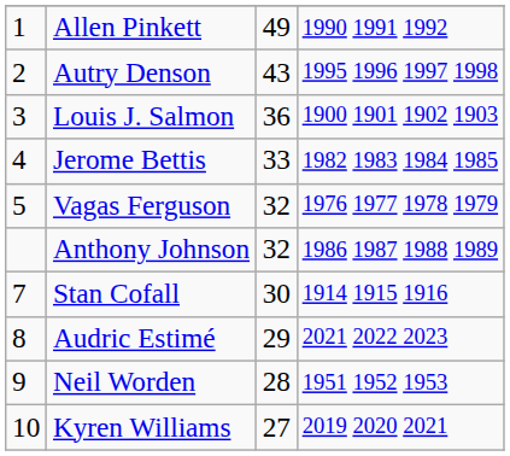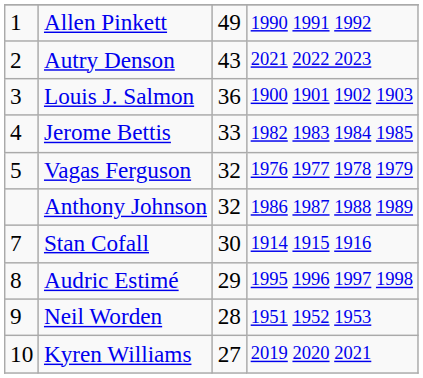Autry Denson | column 4: 1995 1996 1997 1998 -> 2021 2022 2023
Audric Estimé | column 4: 2021 2022 2023 -> 1995 1996 1997 1998
